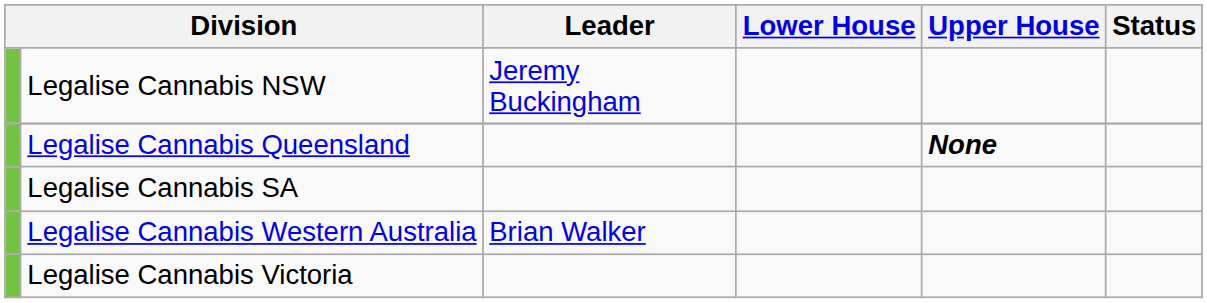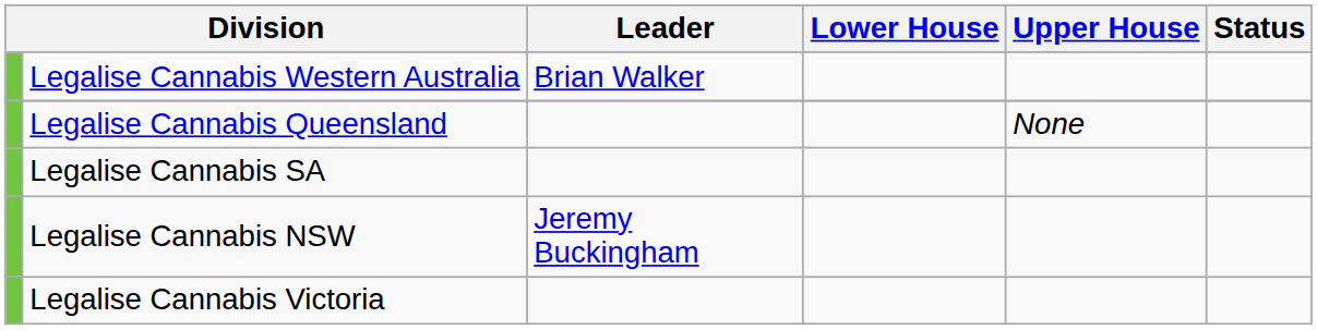rows swapped: Legalise Cannabis Western Australia <-> Legalise Cannabis NSW
Legalise Cannabis Queensland | Upper House: bold -> normal
